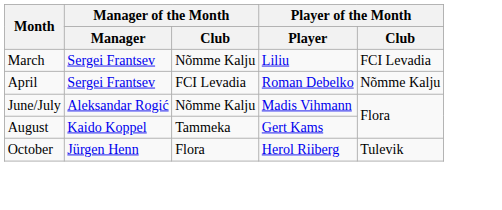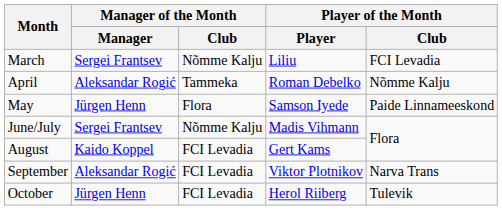April | Manager of the Month / Manager: Sergei Frantsev -> Aleksandar Rogić
April | Manager of the Month / Club: FCI Levadia -> Tammeka
+ row: May | Jürgen Henn | Flora | Samson Iyede | Paide Linnameeskond
June/July | Manager of the Month / Manager: Aleksandar Rogić -> Sergei Frantsev
August | Manager of the Month / Club: Tammeka -> FCI Levadia
+ row: September | Aleksandar Rogić | FCI Levadia | Viktor Plotnikov | Narva Trans
October | Manager of the Month / Club: Flora -> FCI Levadia
